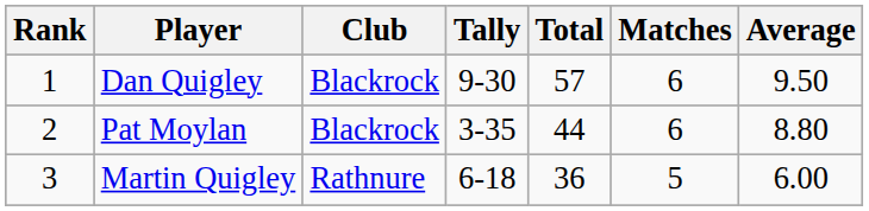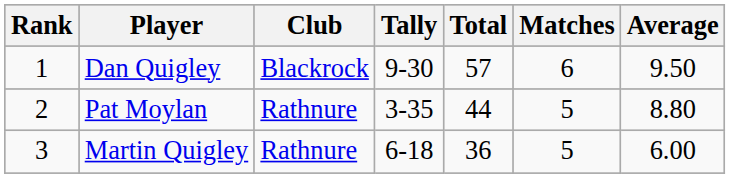Pat Moylan | Club: Blackrock -> Rathnure
Pat Moylan | Matches: 6 -> 5
